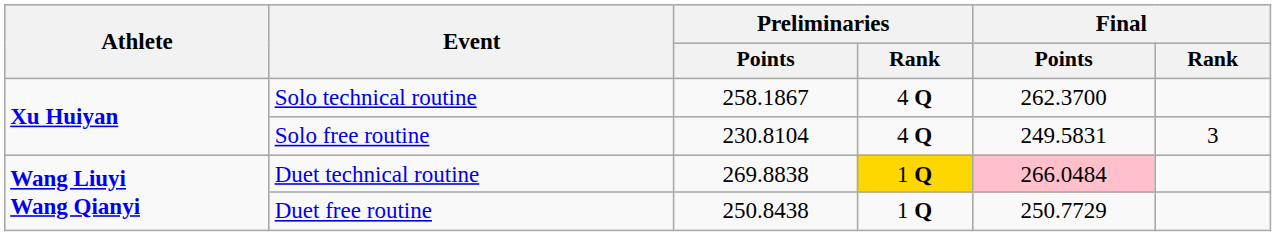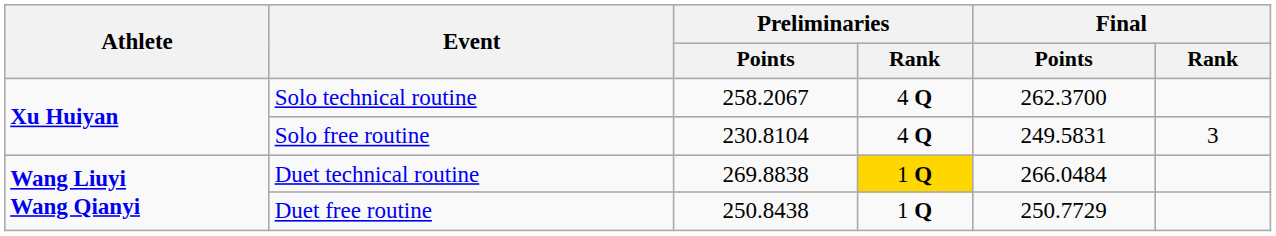Solo technical routine | Preliminaries / Points: 258.1867 -> 258.2067
Duet technical routine | Final / Points: pink background -> no background
